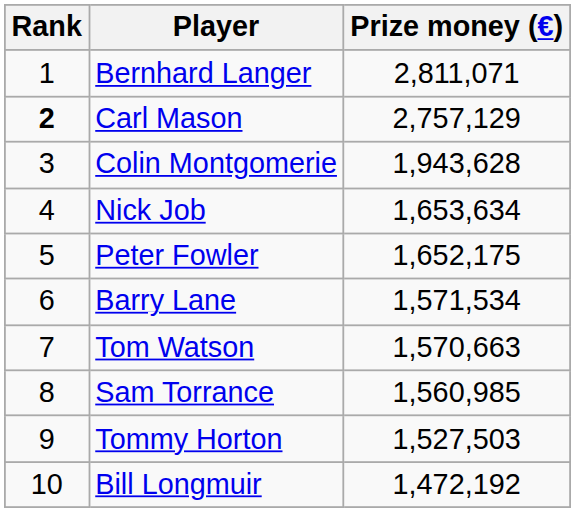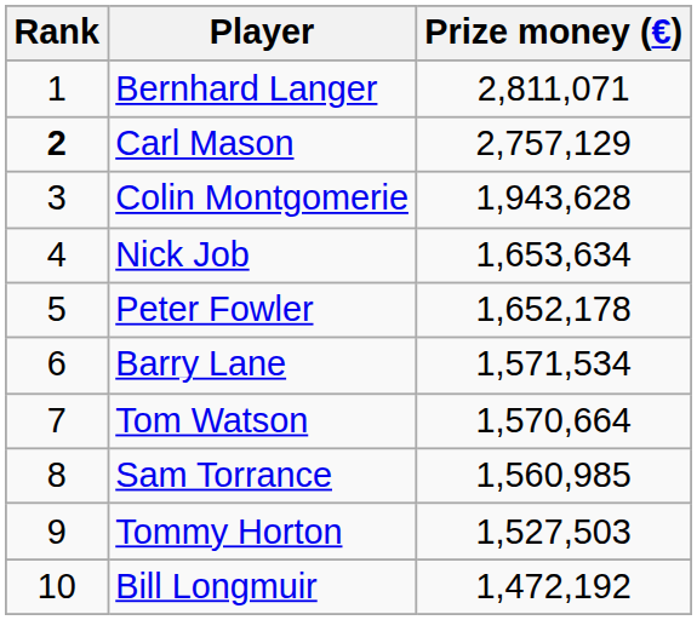Peter Fowler | Prize money (€): 1,652,175 -> 1,652,178
Tom Watson | Prize money (€): 1,570,663 -> 1,570,664
